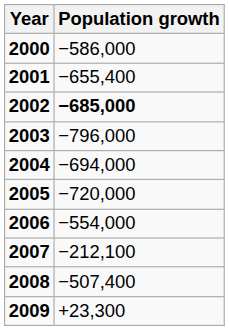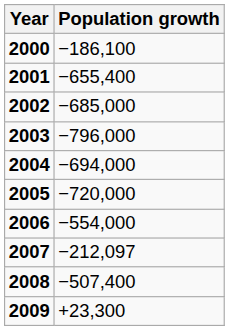2000 | Population growth: −586,000 -> −186,100
2002 | Population growth: bold -> normal
2007 | Population growth: −212,100 -> −212,097
